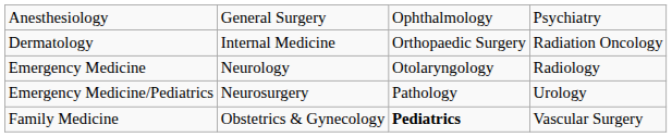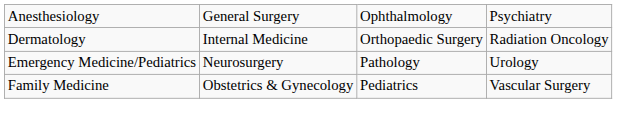- row: Emergency Medicine | Neurology | Otolaryngology | Radiology
Family Medicine | column 3: bold -> normal
